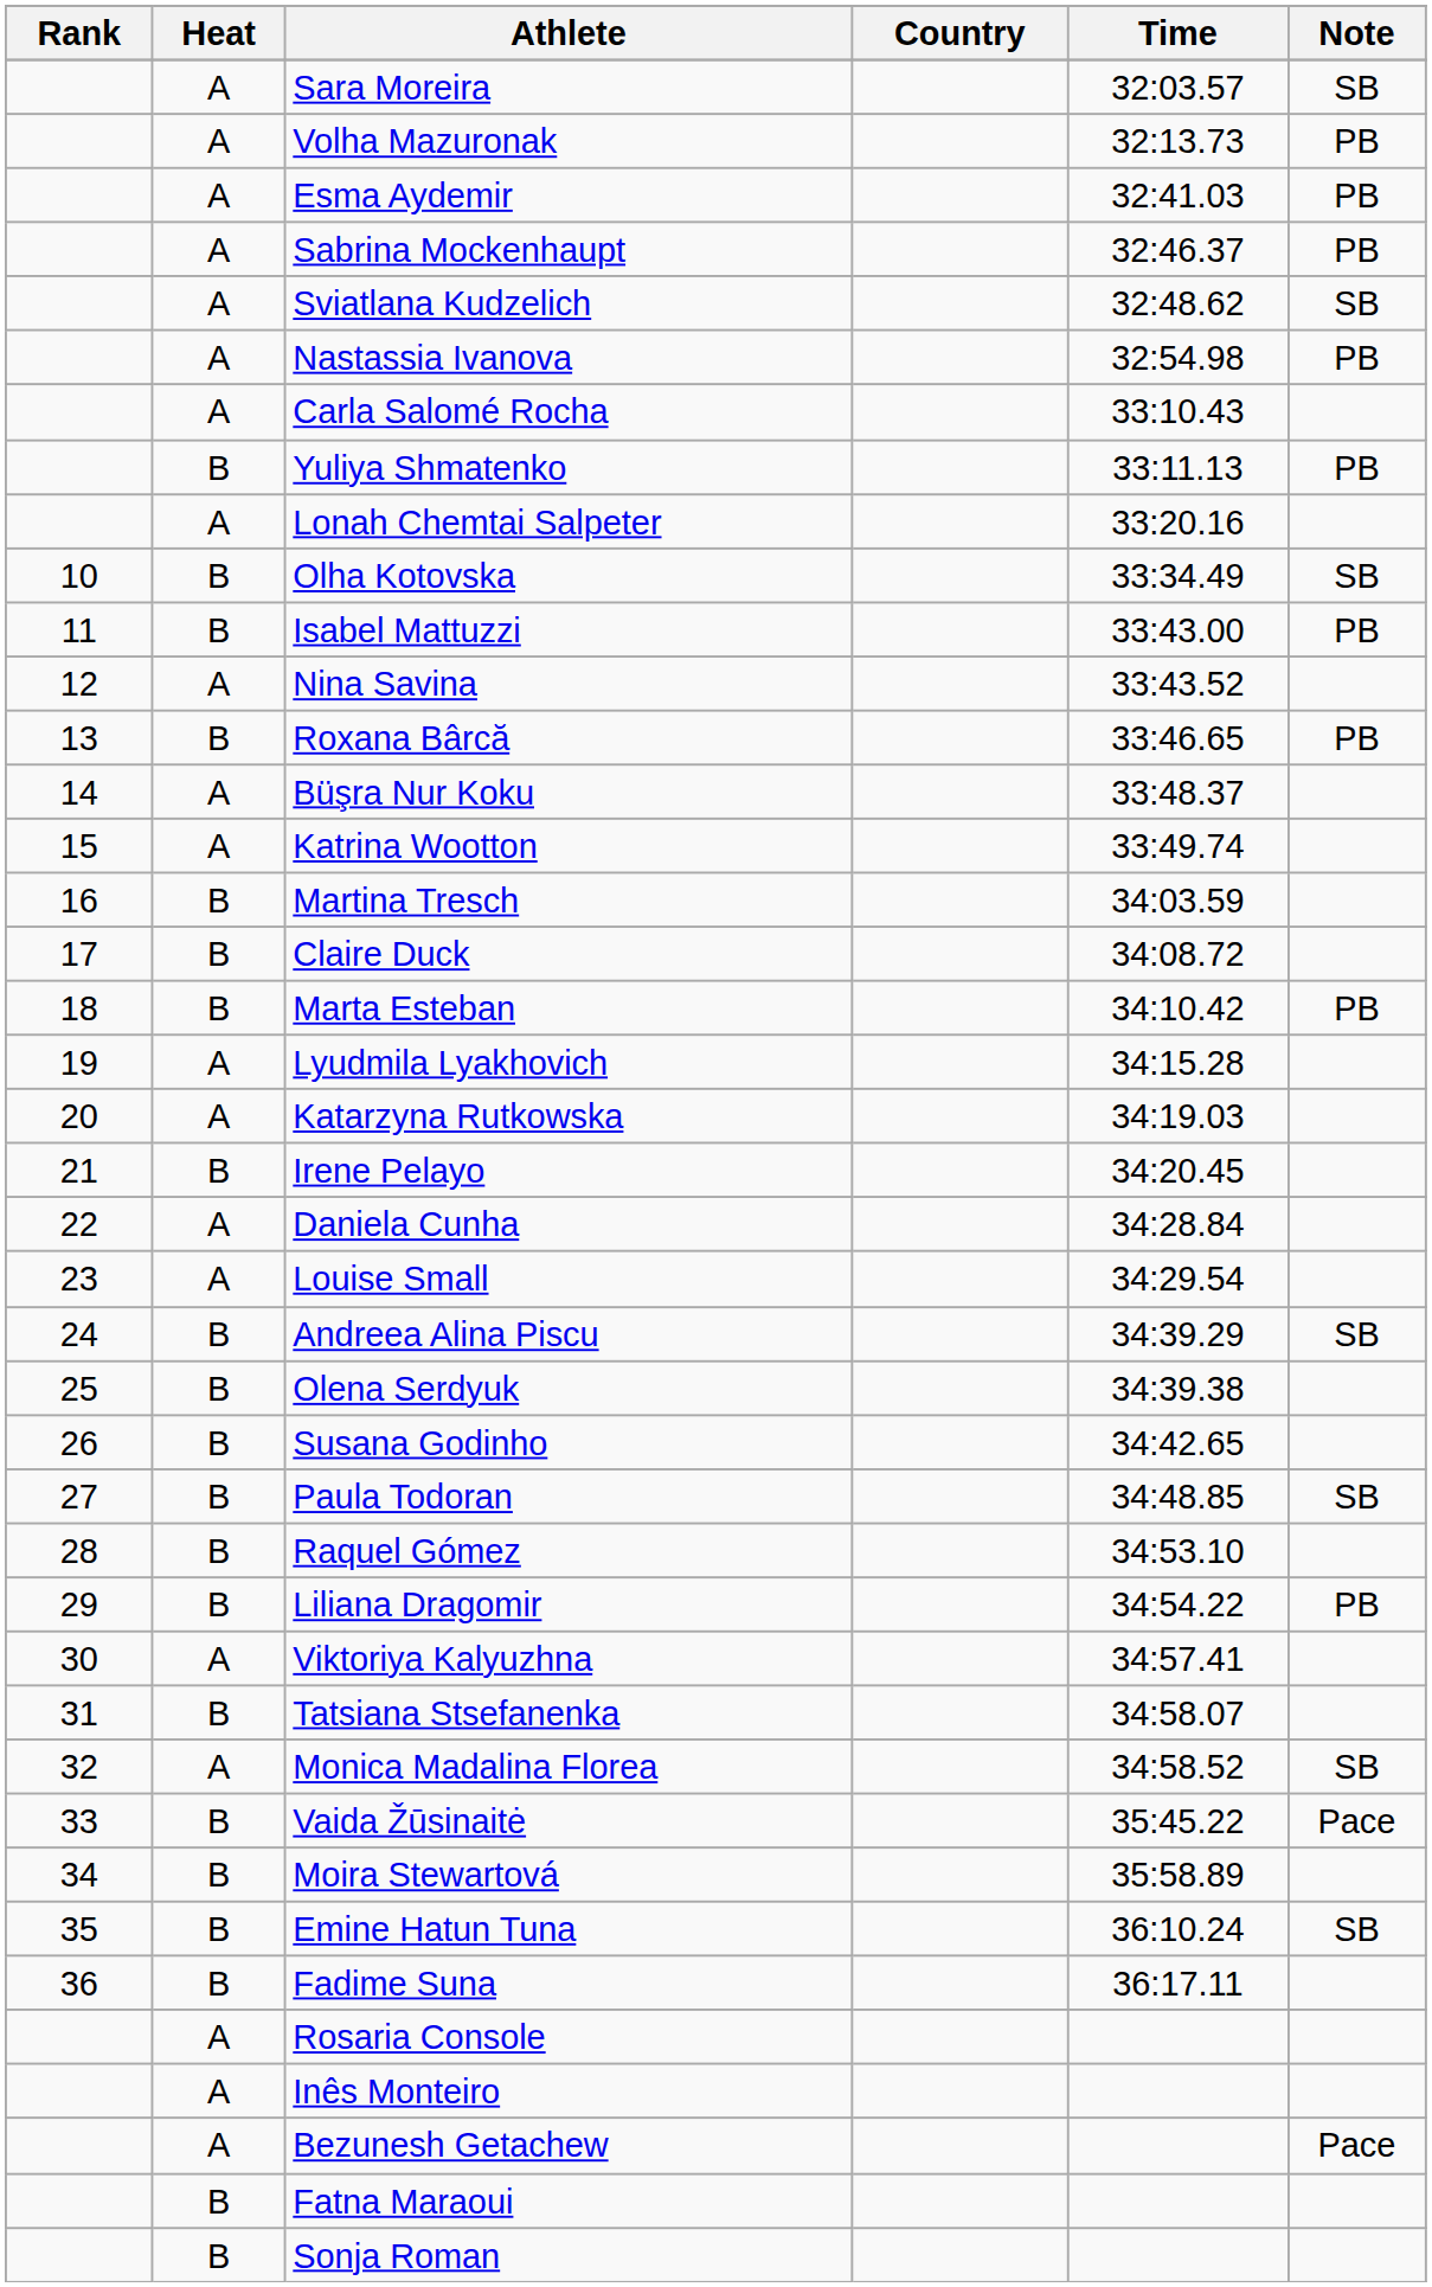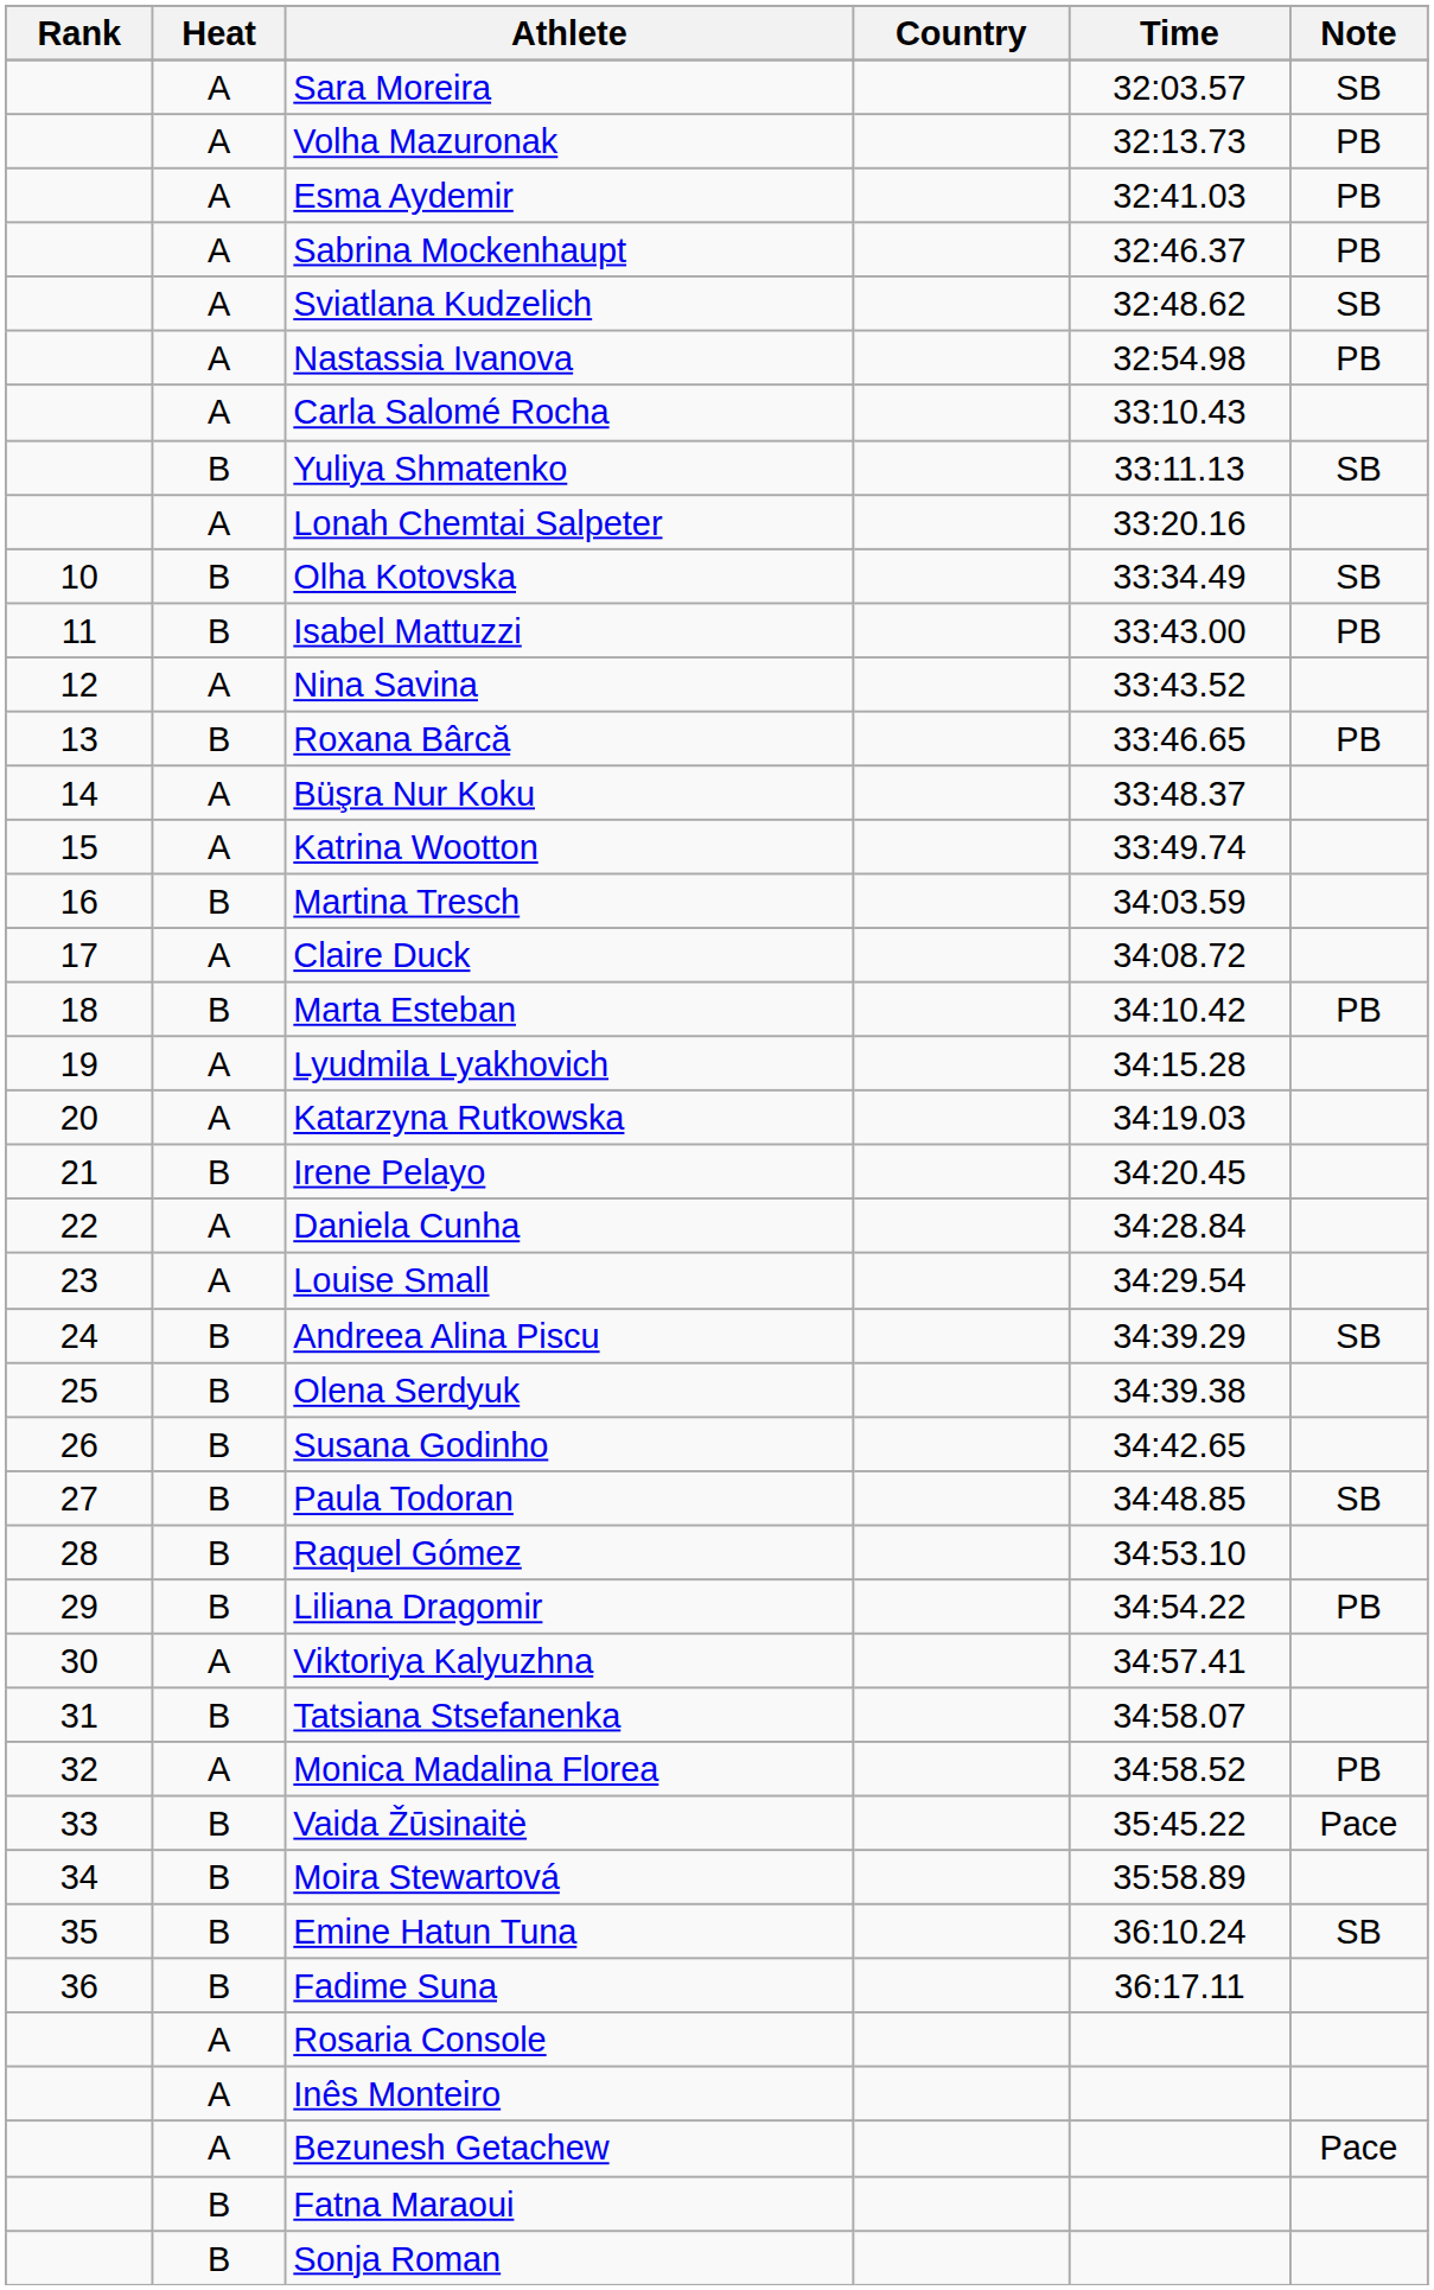Yuliya Shmatenko | Note: PB -> SB
Claire Duck | Heat: B -> A
Monica Madalina Florea | Note: SB -> PB
